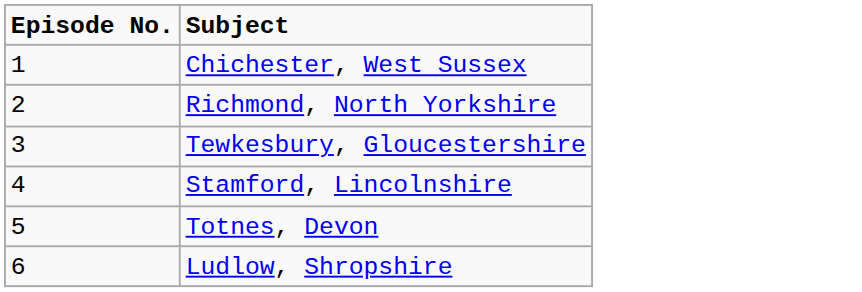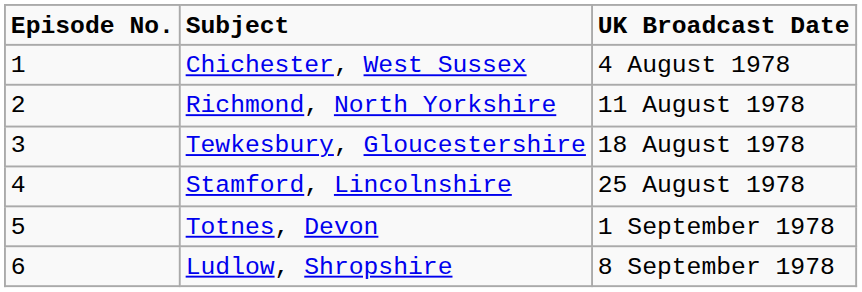+ column: UK Broadcast Date | 4 August 1978 | 11 August 1978 | 18 August 1978 | 25 August 1978 | 1 September 1978 | 8 September 1978
